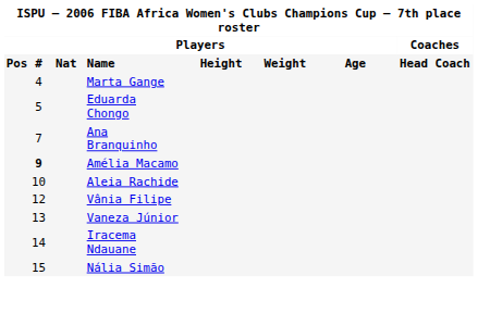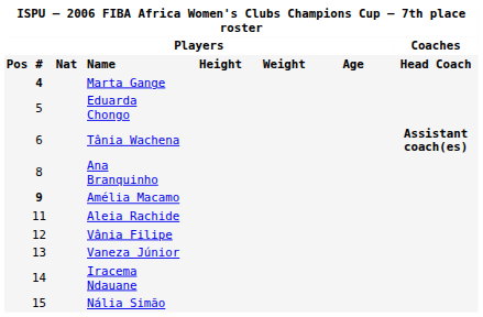Marta Gange | column 2: normal -> bold
+ row: 6 | Tânia Wachena | Assistant coach(es)
Ana Branquinho | column 2: 7 -> 8
Aleia Rachide | column 2: 10 -> 11
